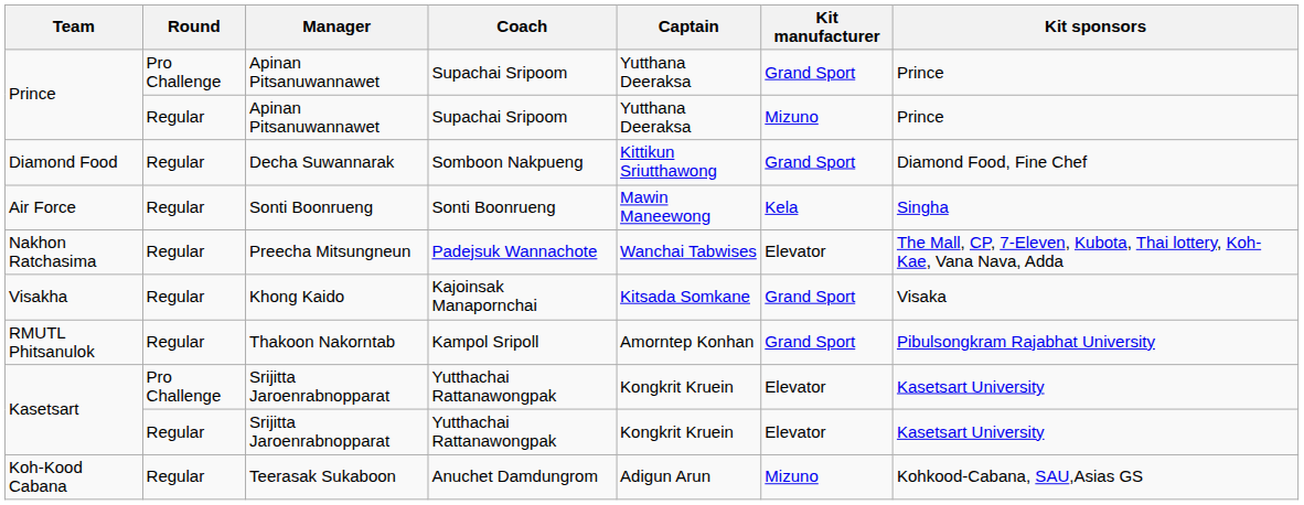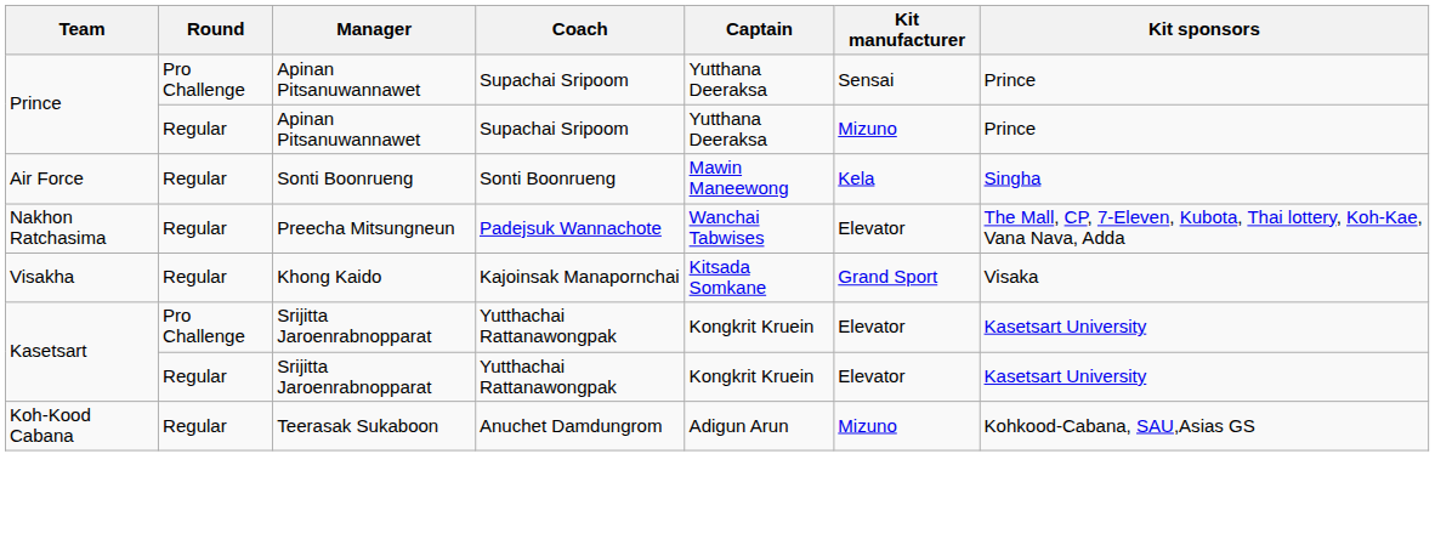Prince / Pro Challenge | Kit manufacturer: Grand Sport -> Sensai
- row: Diamond Food | Regular | Decha Suwannarak | Somboon Nakpueng | Kittikun Sriutthawong | Grand Sport | Diamond Food, Fine Chef
- row: RMUTL Phitsanulok | Regular | Thakoon Nakorntab | Kampol Sripoll | Amorntep Konhan | Grand Sport | Pibulsongkram Rajabhat University
